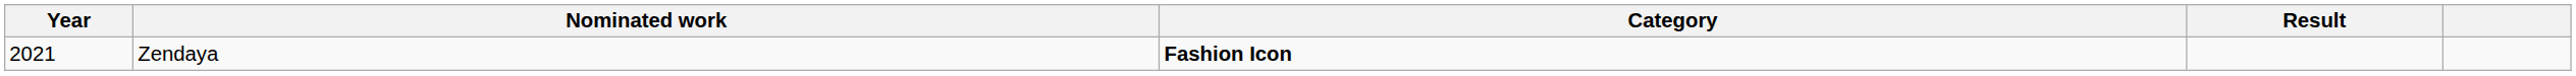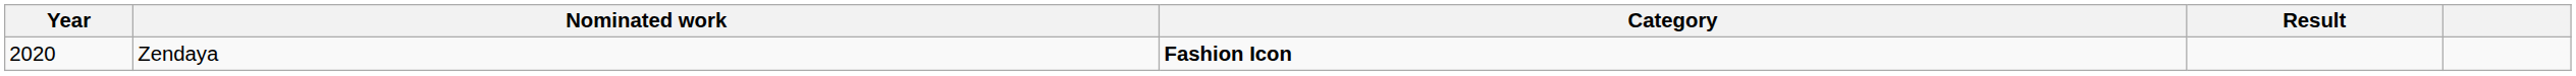Zendaya | Year: 2021 -> 2020
